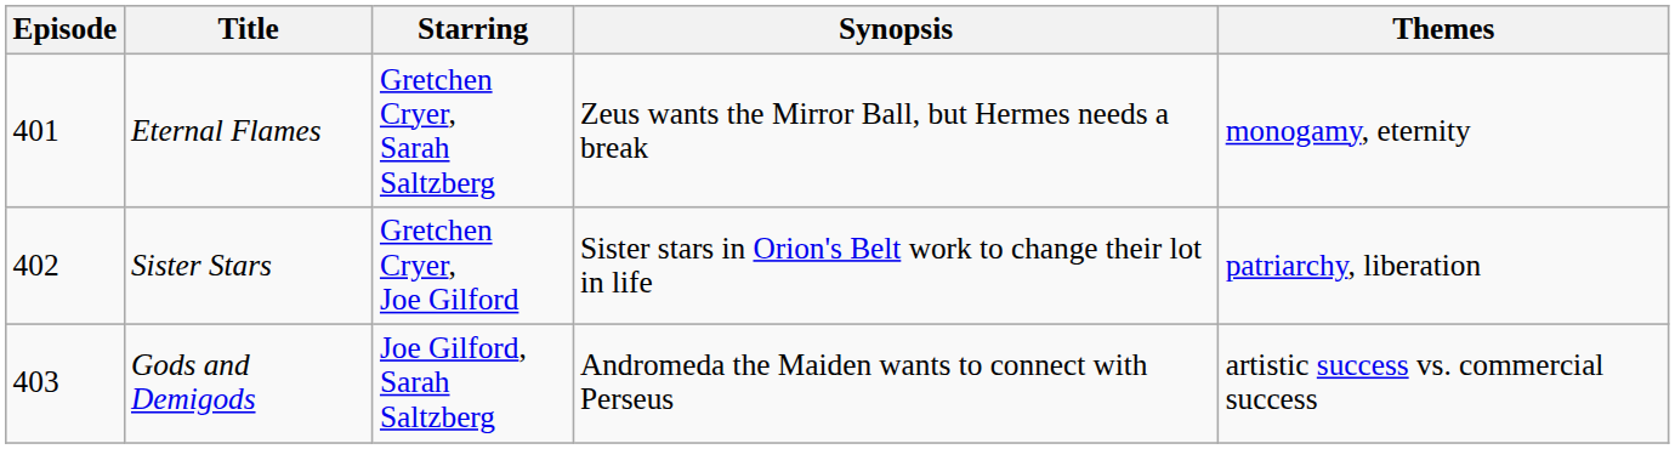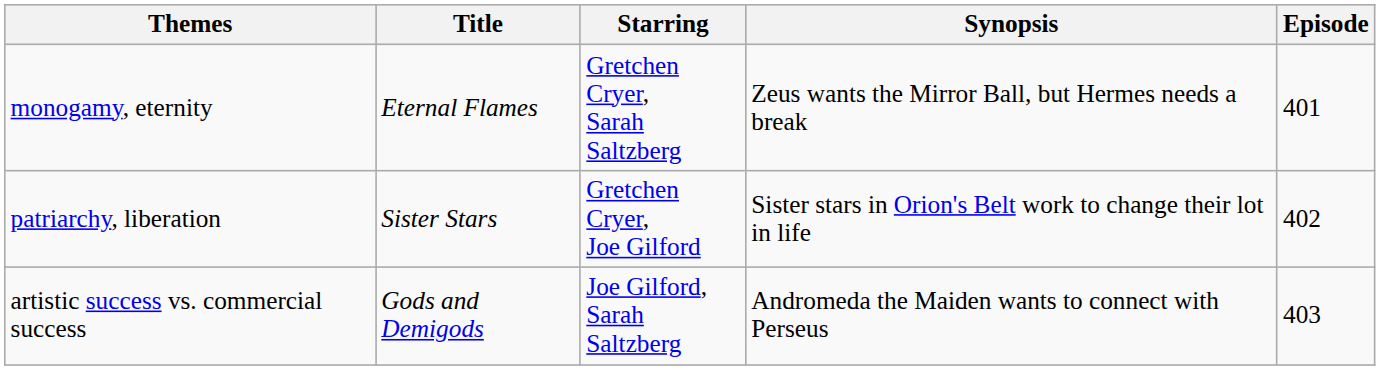columns swapped: Episode <-> Themes
